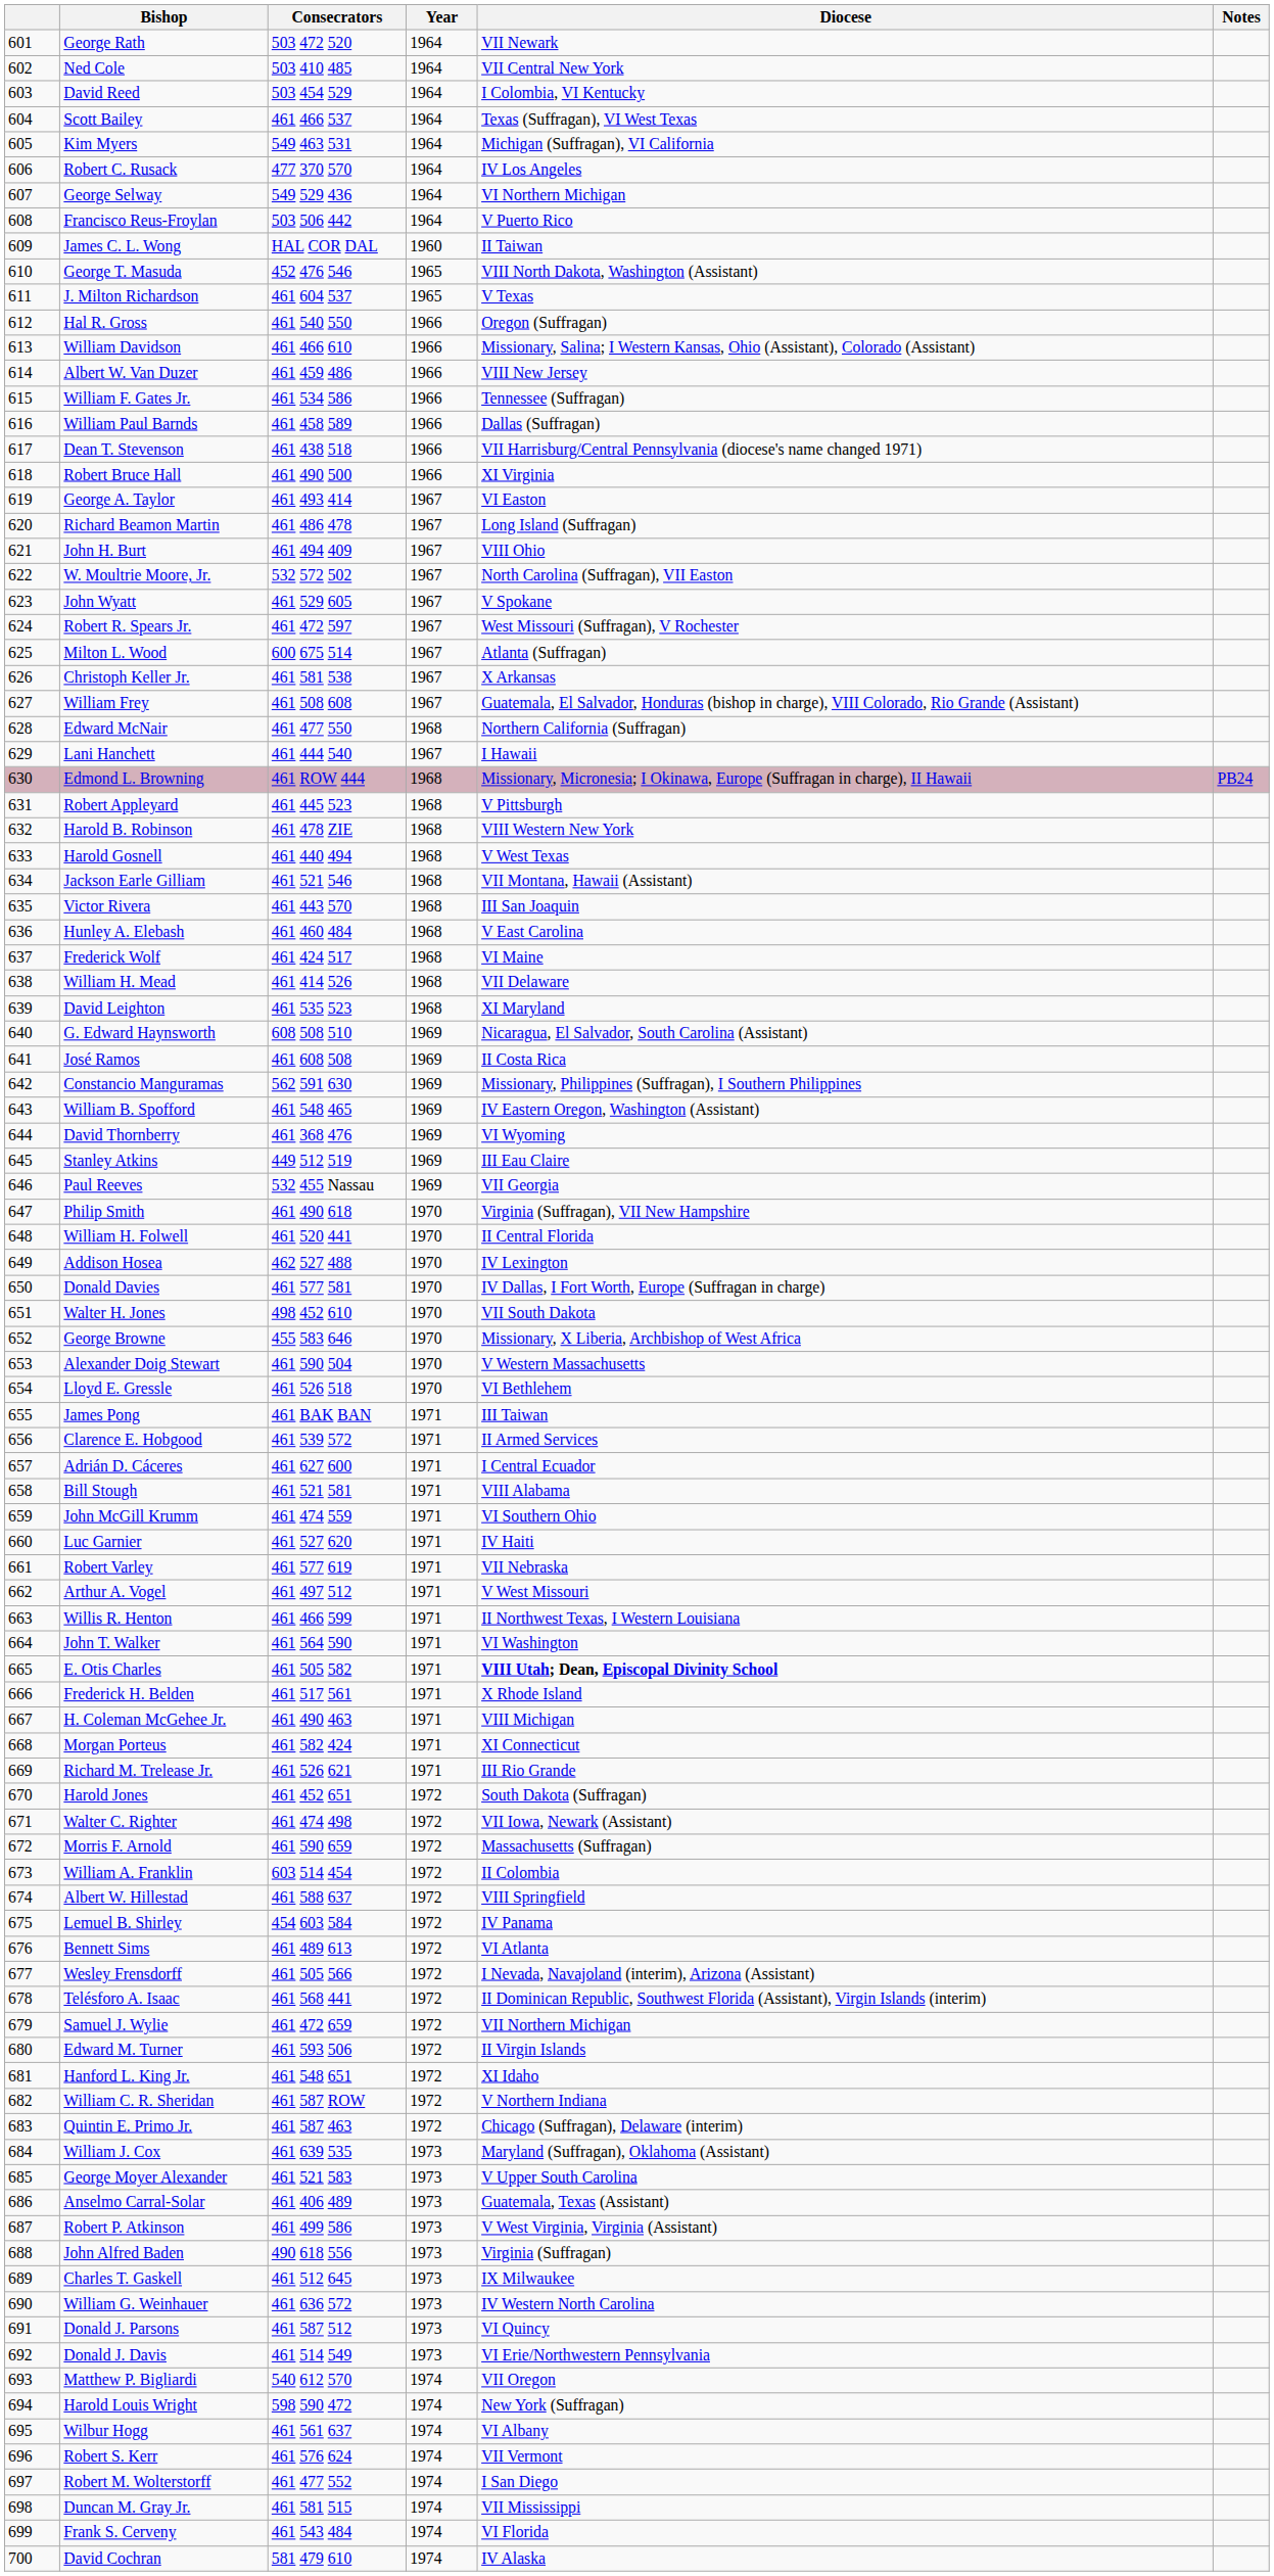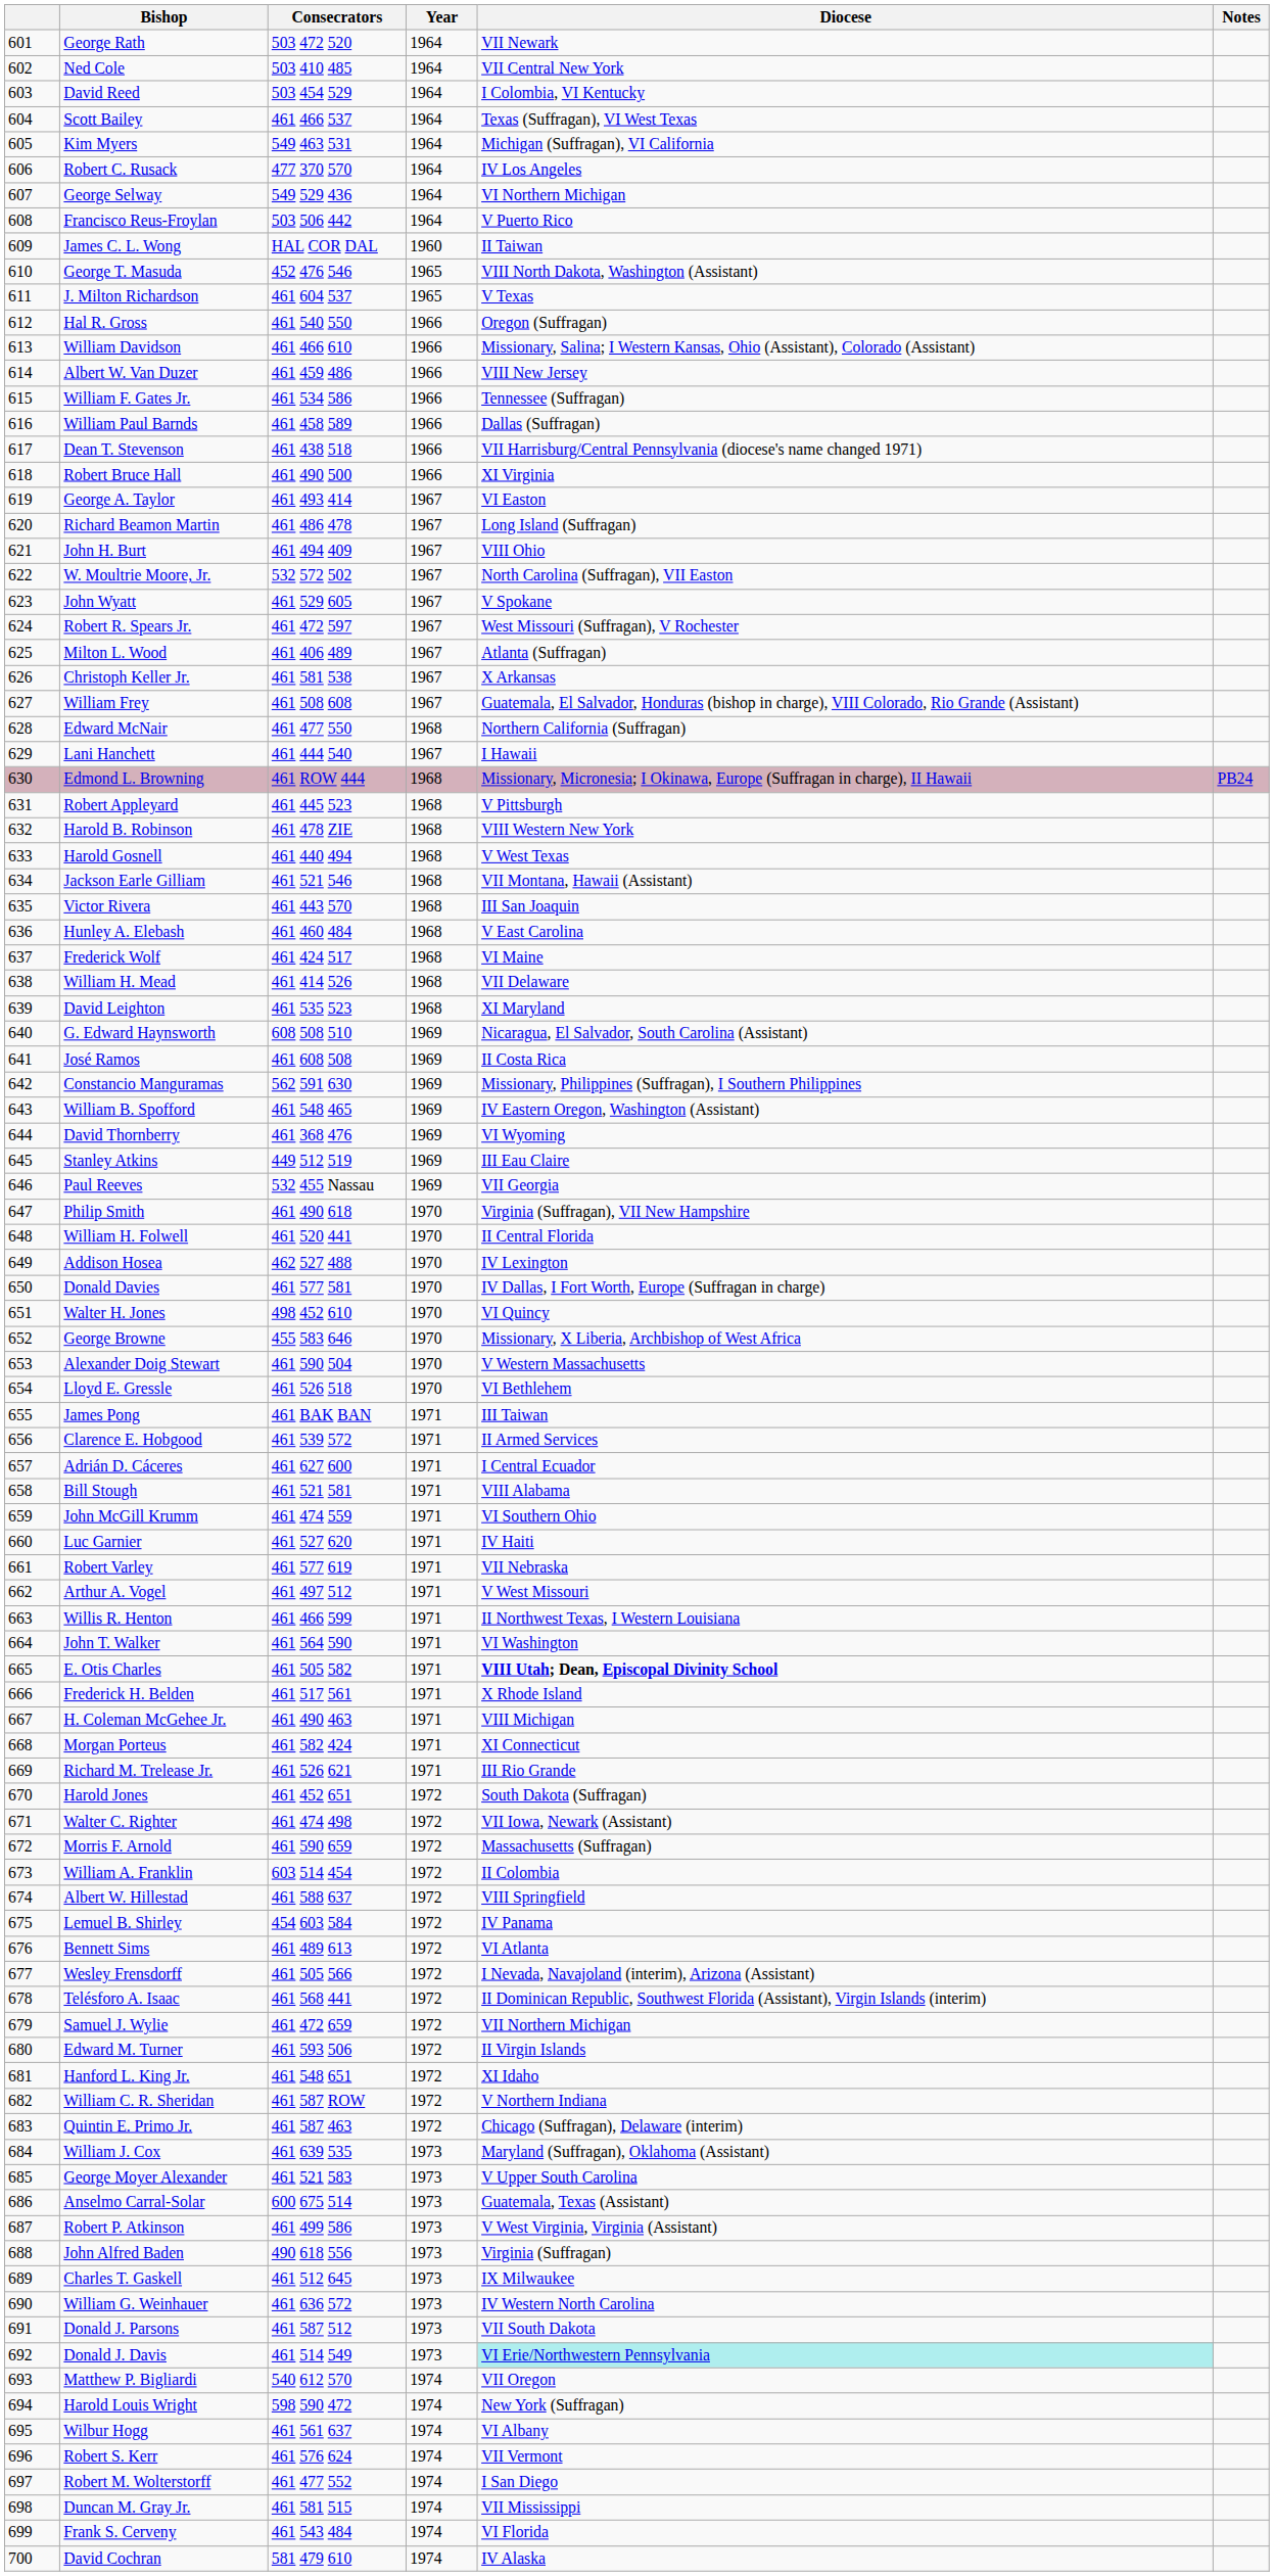Milton L. Wood | Consecrators: 600 675 514 -> 461 406 489
Walter H. Jones | Diocese: VII South Dakota -> VI Quincy
Anselmo Carral-Solar | Consecrators: 461 406 489 -> 600 675 514
Donald J. Parsons | Diocese: VI Quincy -> VII South Dakota
Donald J. Davis | Diocese: no background -> paleturquoise background
